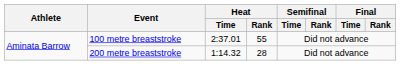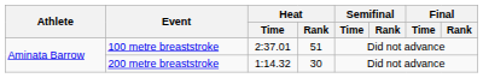100 metre breaststroke | Heat / Rank: 55 -> 51
200 metre breaststroke | Heat / Rank: 28 -> 30
